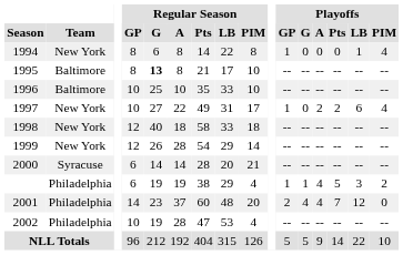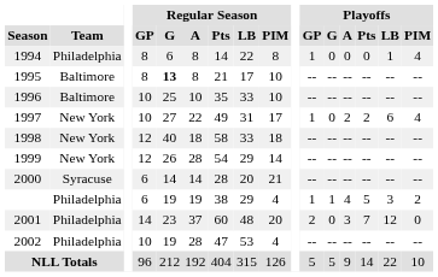1994 | Team: New York -> Philadelphia
2001 | Playoffs / G: 4 -> 0
2001 | Playoffs / A: 4 -> 3
